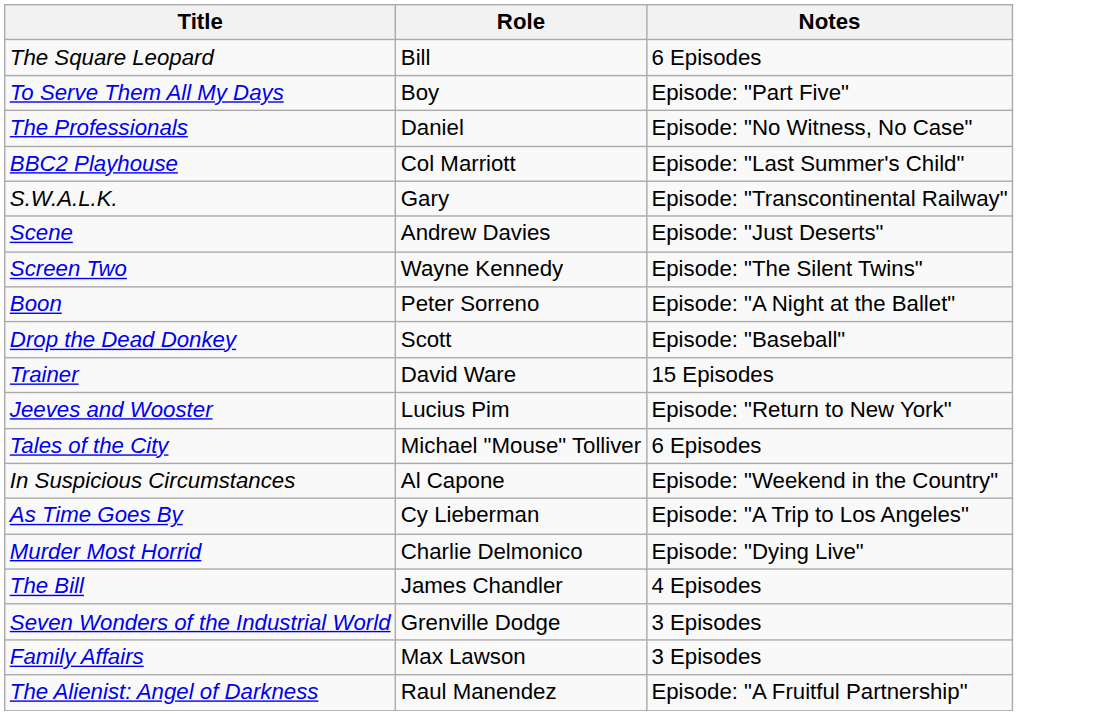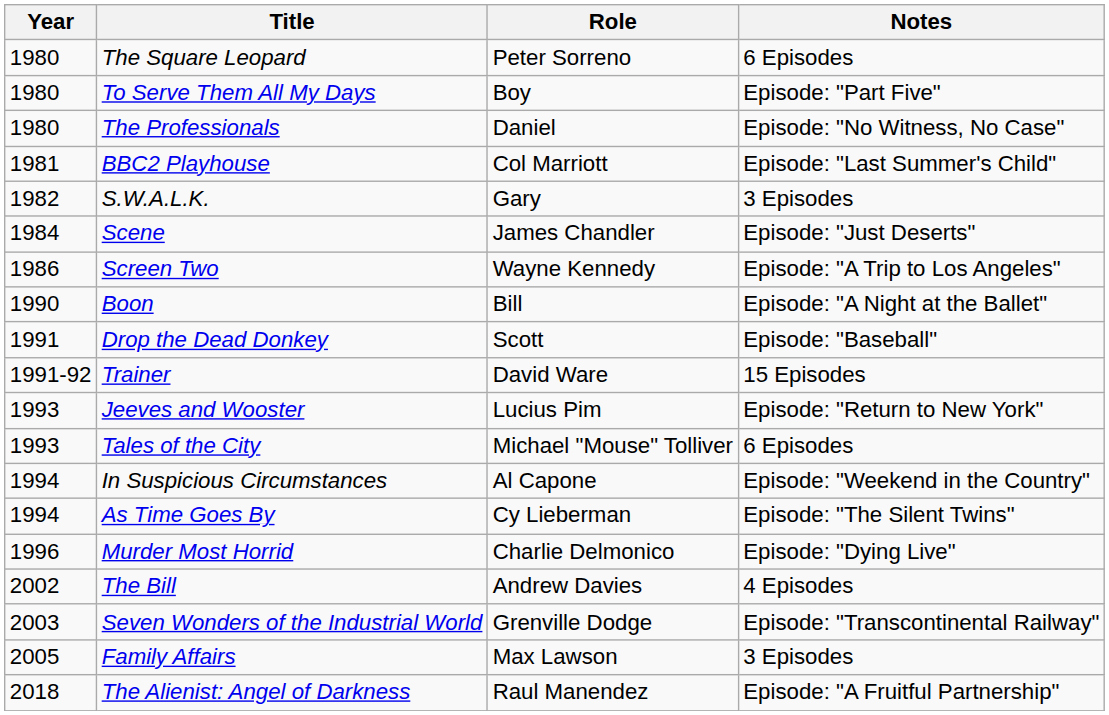+ column: Year | 1980 | 1980 | 1980 | 1981 | 1982 | 1984 | 1986 | 1990 | 1991 | 1991-92 | 1993 | 1993 | 1994 | 1994 | 1996 | 2002 | 2003 | 2005 | 2018
The Square Leopard | Role: Bill -> Peter Sorreno
S.W.A.L.K. | Notes: Episode: "Transcontinental Railway" -> 3 Episodes
Scene | Role: Andrew Davies -> James Chandler
Screen Two | Notes: Episode: "The Silent Twins" -> Episode: "A Trip to Los Angeles"
Boon | Role: Peter Sorreno -> Bill
As Time Goes By | Notes: Episode: "A Trip to Los Angeles" -> Episode: "The Silent Twins"
The Bill | Role: James Chandler -> Andrew Davies
Seven Wonders of the Industrial World | Notes: 3 Episodes -> Episode: "Transcontinental Railway"
